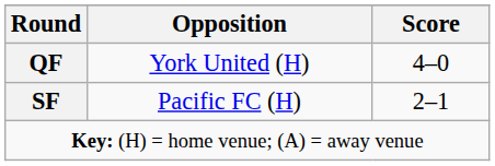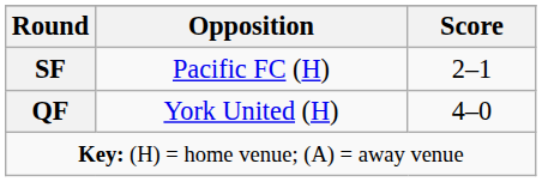rows swapped: QF <-> SF
